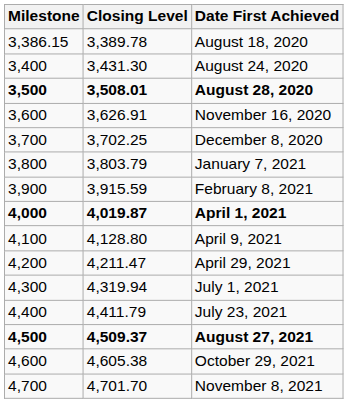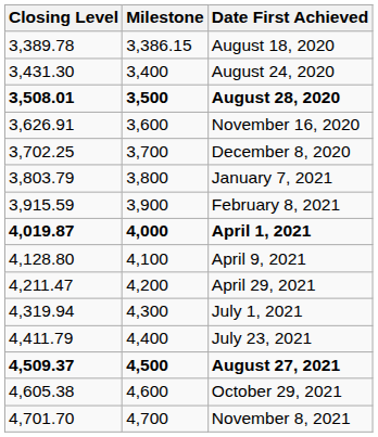columns swapped: Milestone <-> Closing Level
